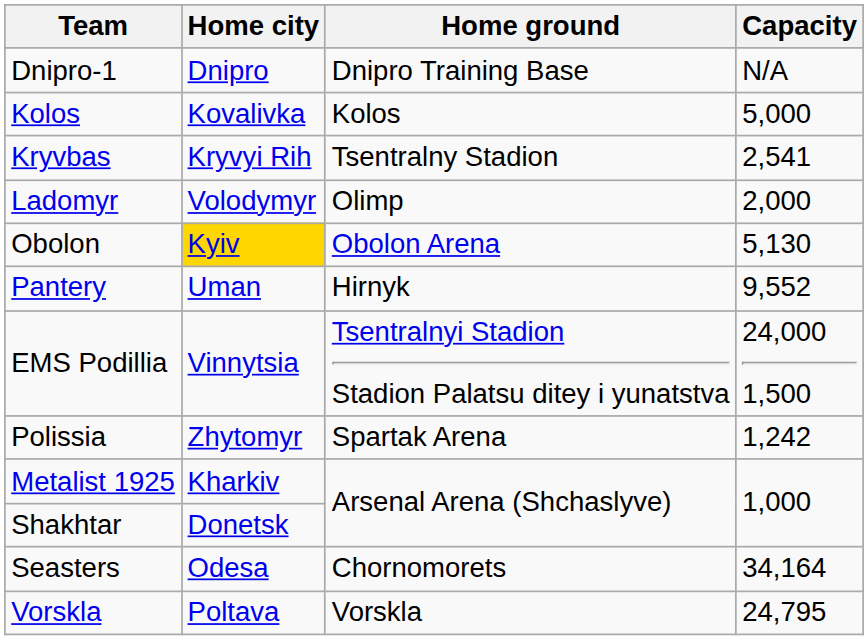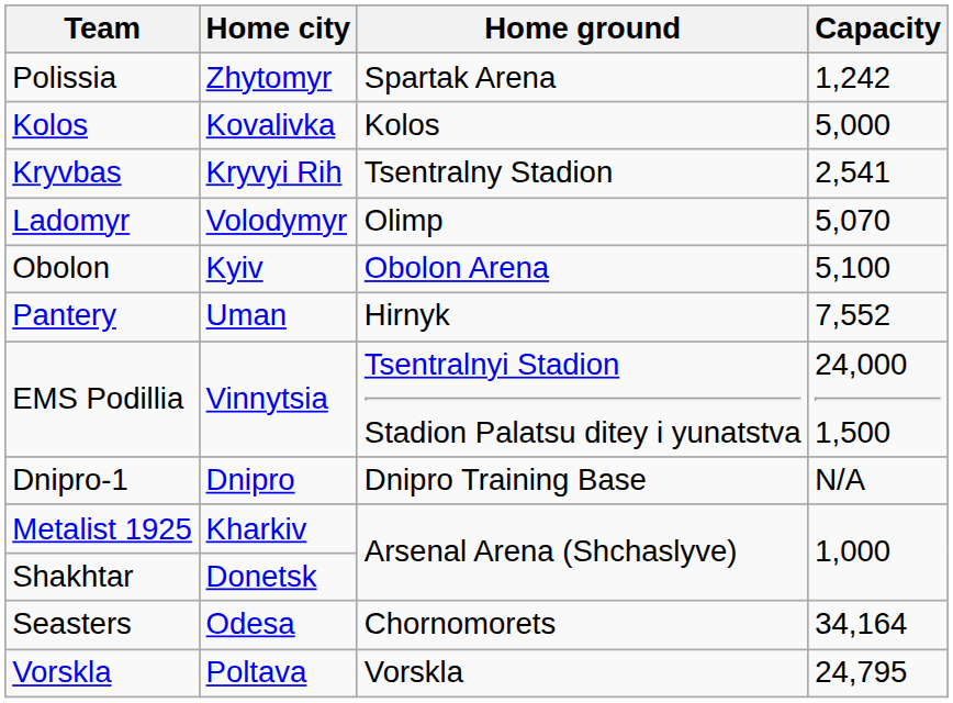rows swapped: Dnipro-1 <-> Polissia
Ladomyr | Capacity: 2,000 -> 5,070
Obolon | Home city: gold background -> no background
Obolon | Capacity: 5,130 -> 5,100
Pantery | Capacity: 9,552 -> 7,552
